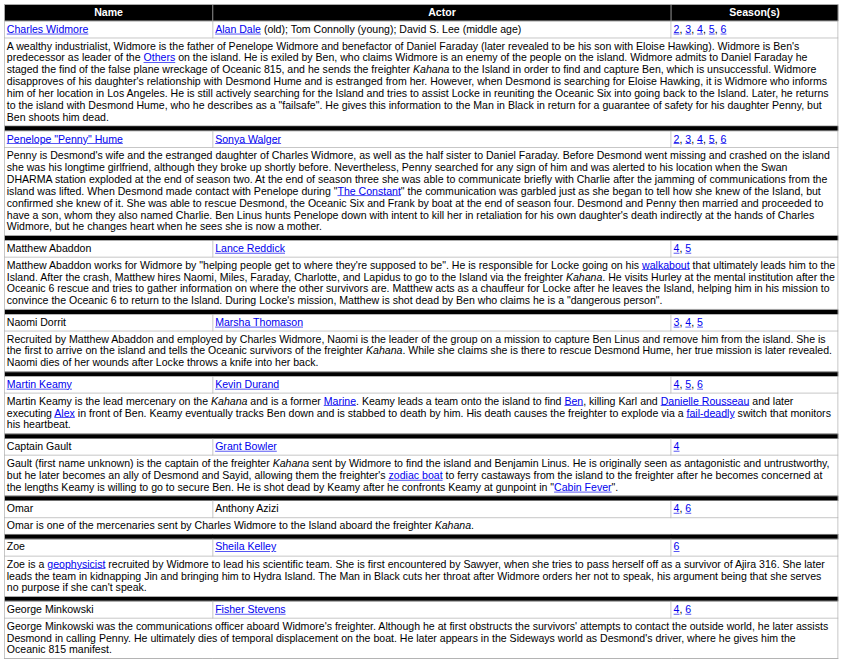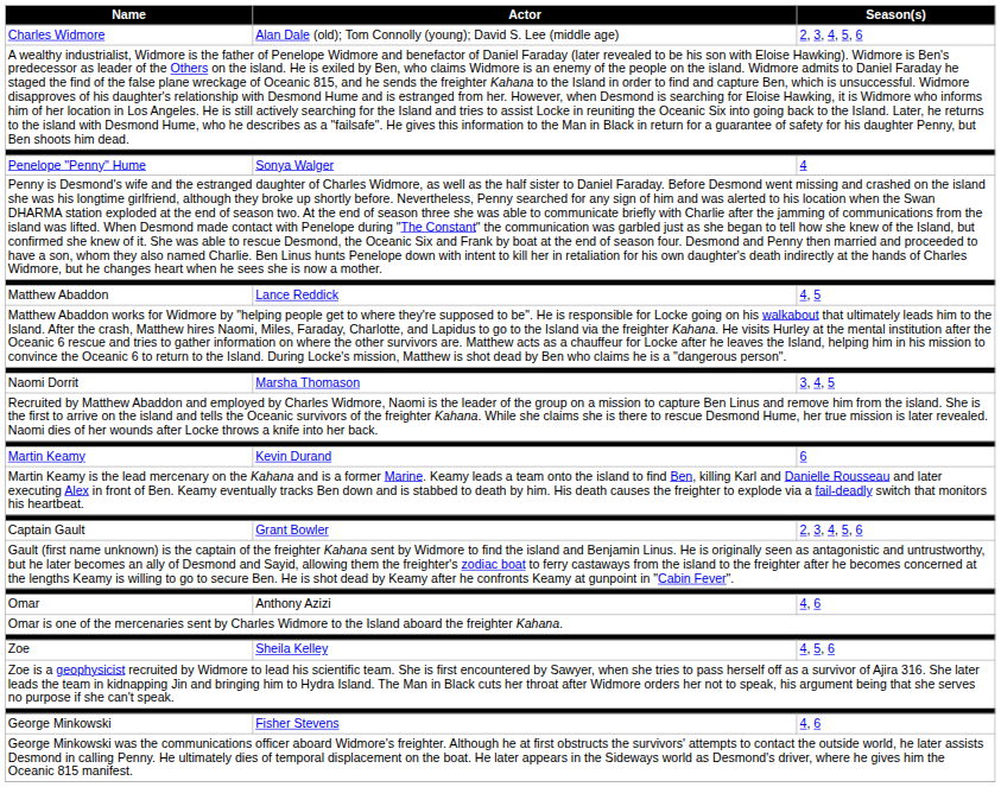Penelope "Penny" Hume | Season(s): 2, 3, 4, 5, 6 -> 4
Martin Keamy | Season(s): 4, 5, 6 -> 6
Captain Gault | Season(s): 4 -> 2, 3, 4, 5, 6
Zoe | Season(s): 6 -> 4, 5, 6
